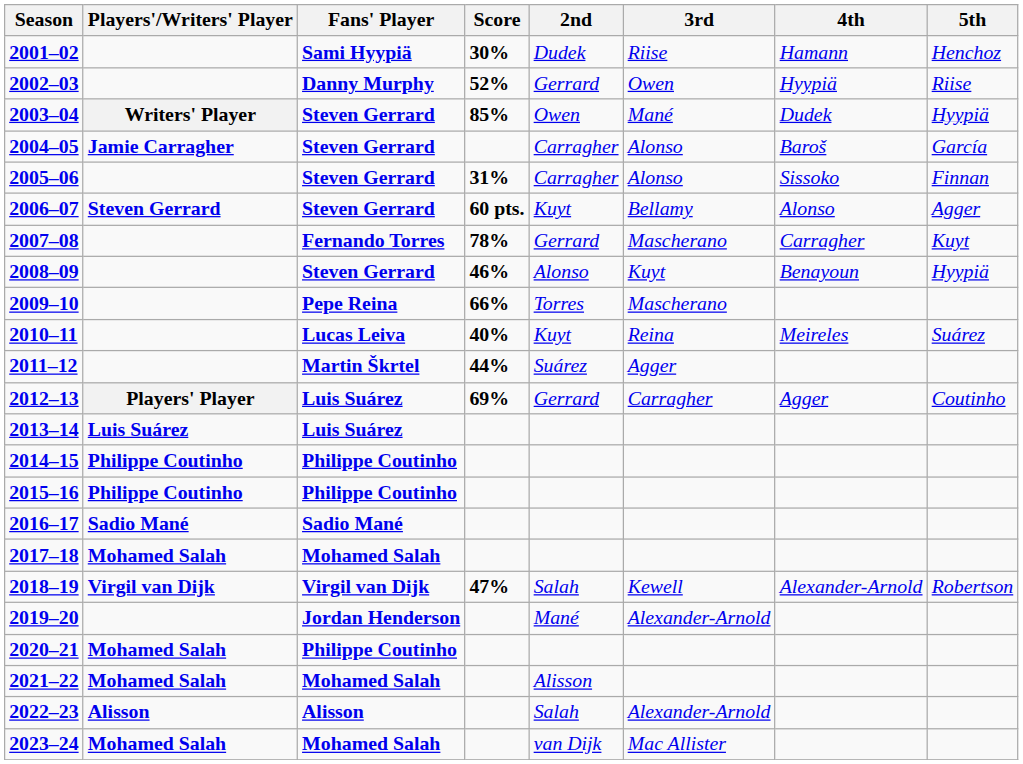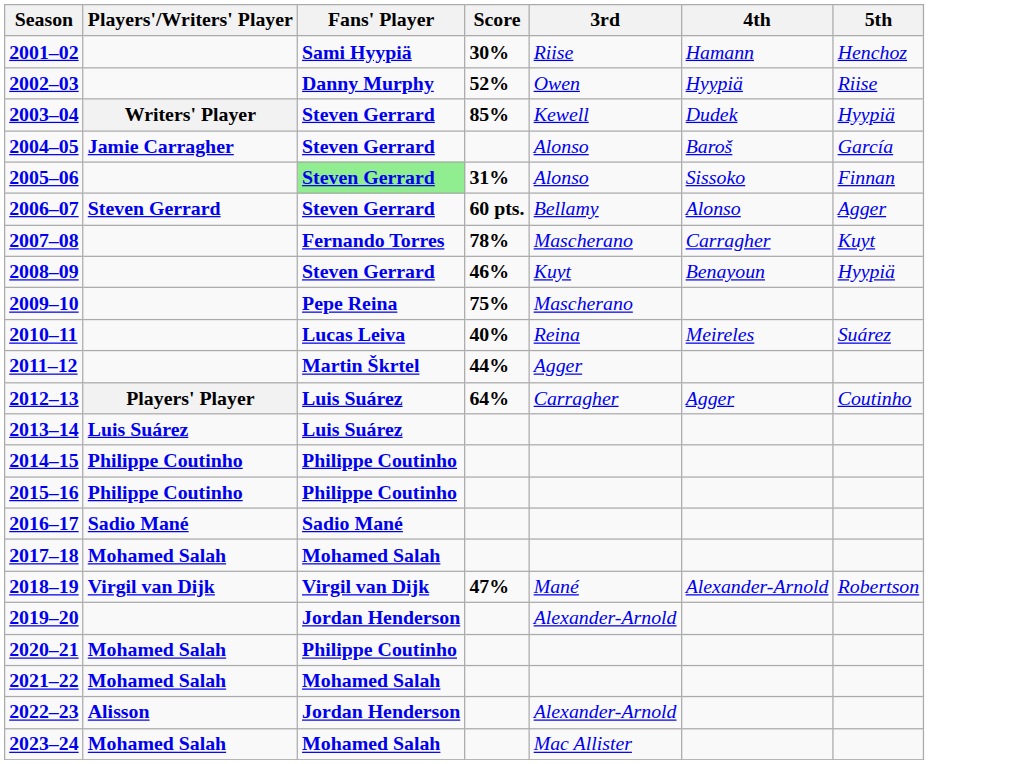- column: 2nd | Dudek | Gerrard | Owen | Carragher | Carragher | Kuyt | Gerrard | Alonso | Torres | Kuyt | Suárez | Gerrard | Salah | Mané | Alisson | Salah | van Dijk
2003–04 | 3rd: Mané -> Kewell
2005–06 | Fans' Player: no background -> lightgreen background
2009–10 | Score: 66% -> 75%
2012–13 | Score: 69% -> 64%
2018–19 | 3rd: Kewell -> Mané
2022–23 | Fans' Player: Alisson -> Jordan Henderson
